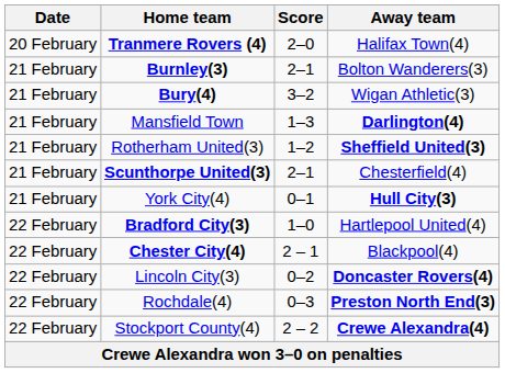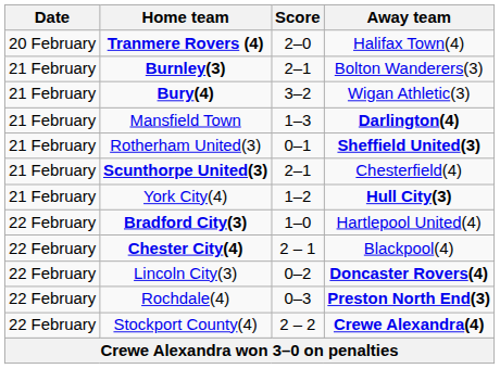Rotherham United(3) | Score: 1–2 -> 0–1
York City(4) | Score: 0–1 -> 1–2
